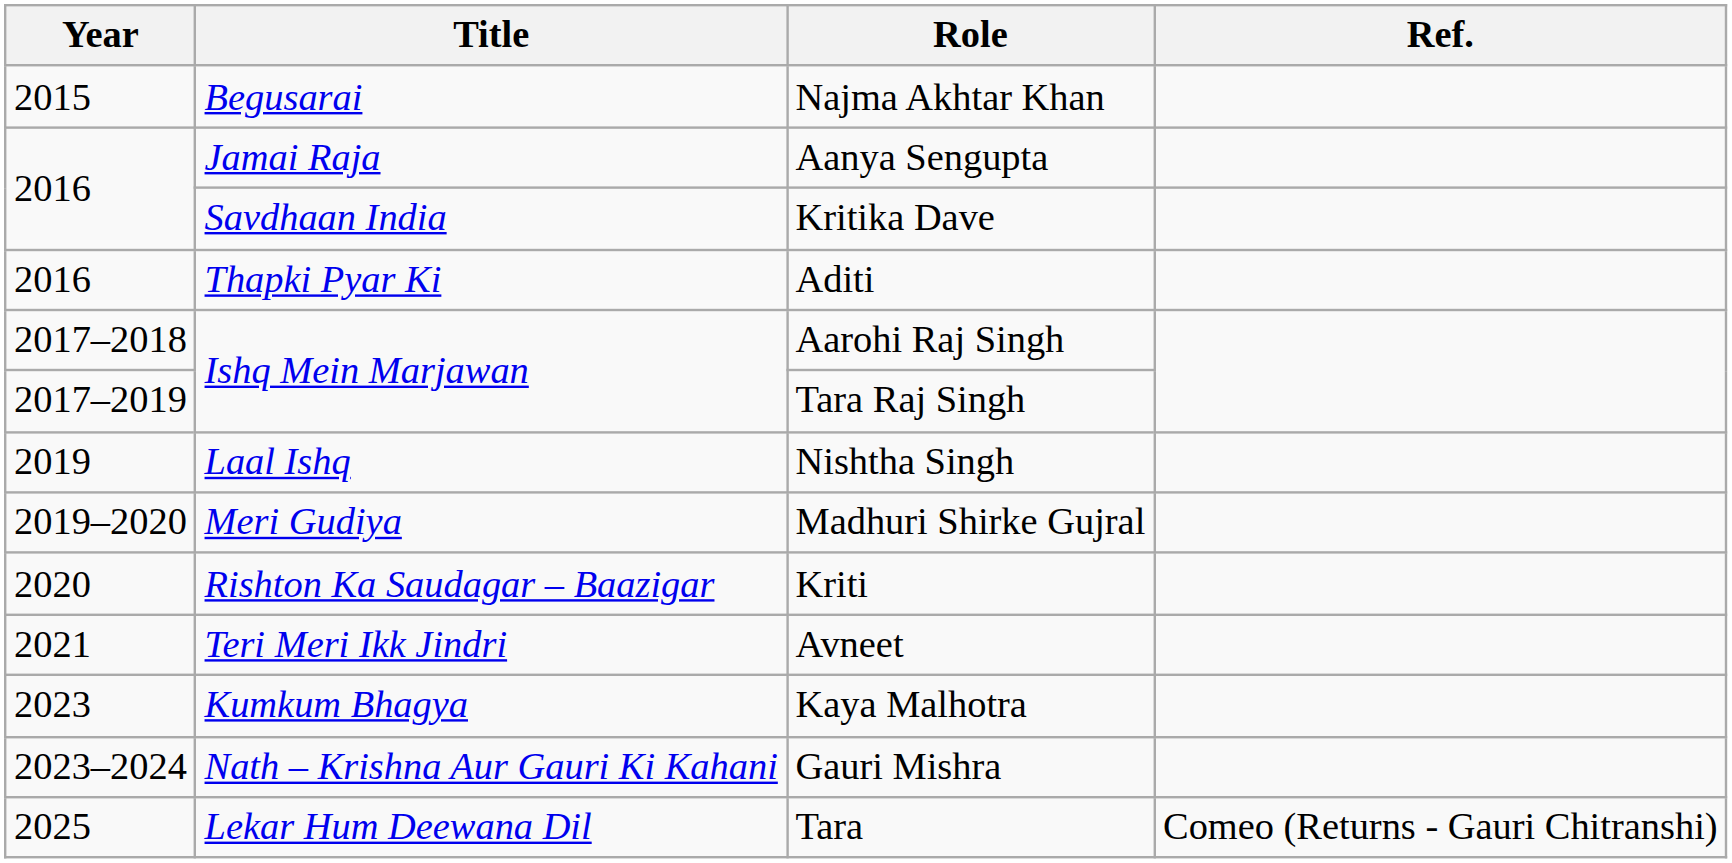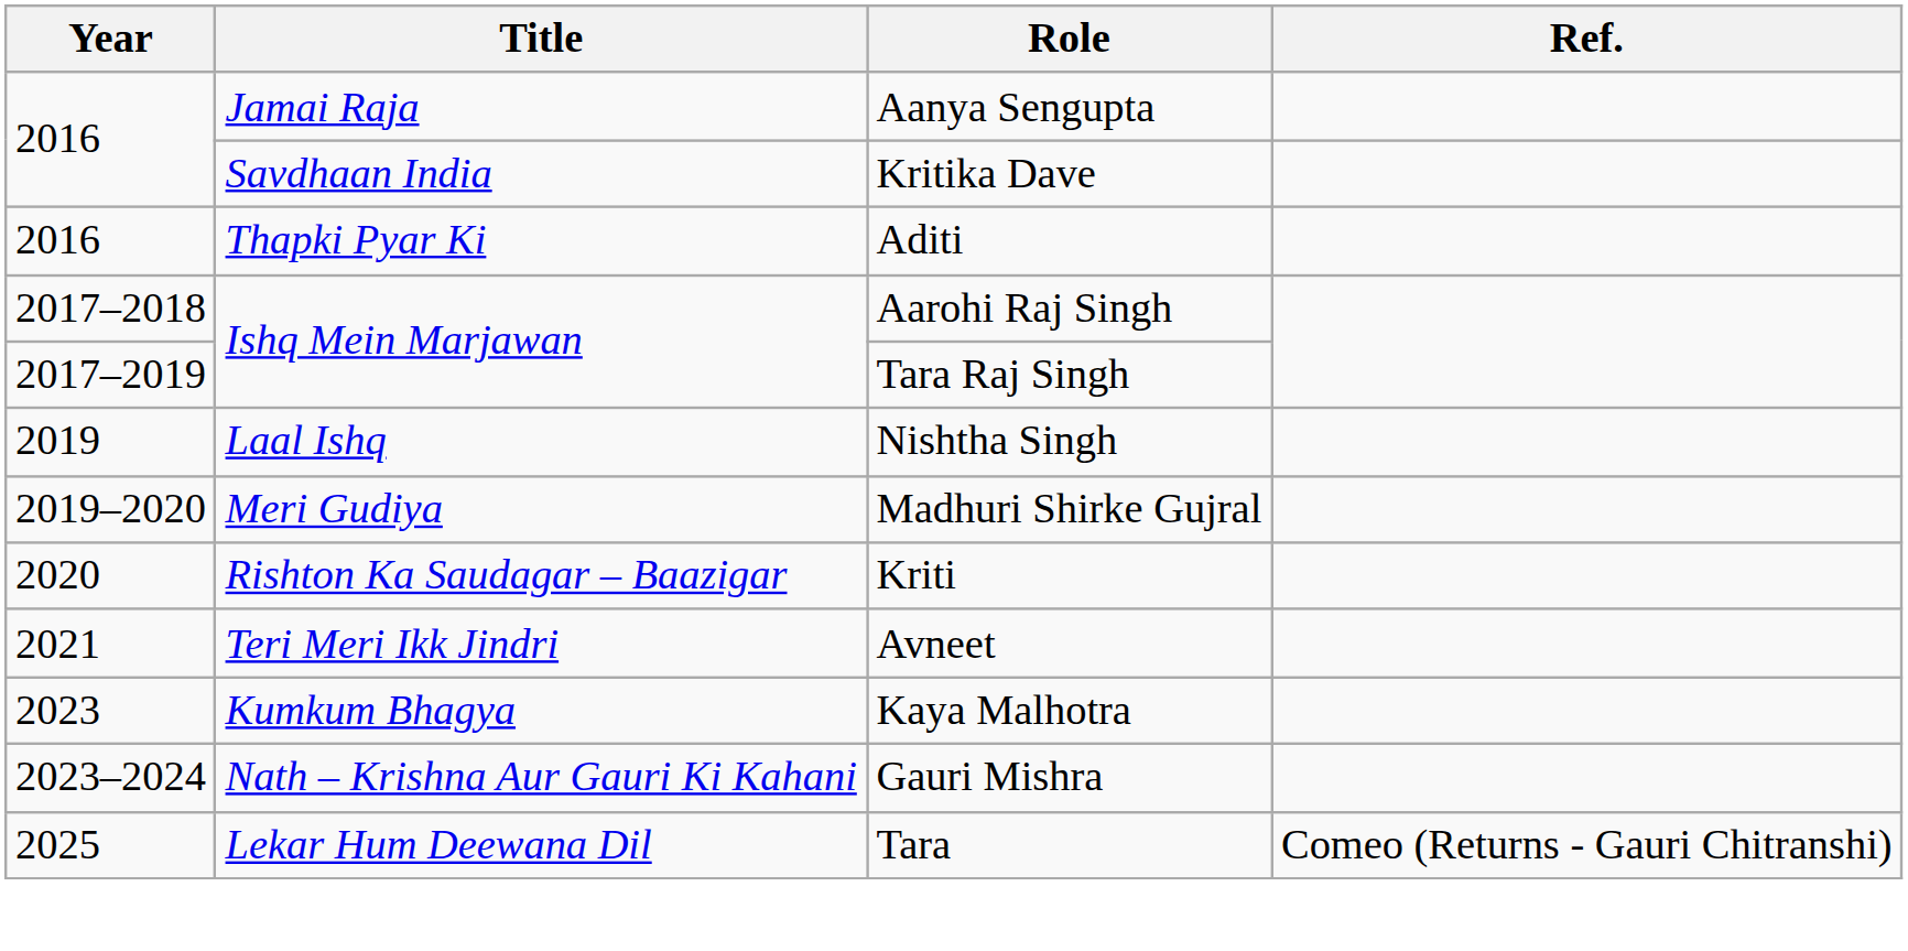- row: 2015 | Begusarai | Najma Akhtar Khan
